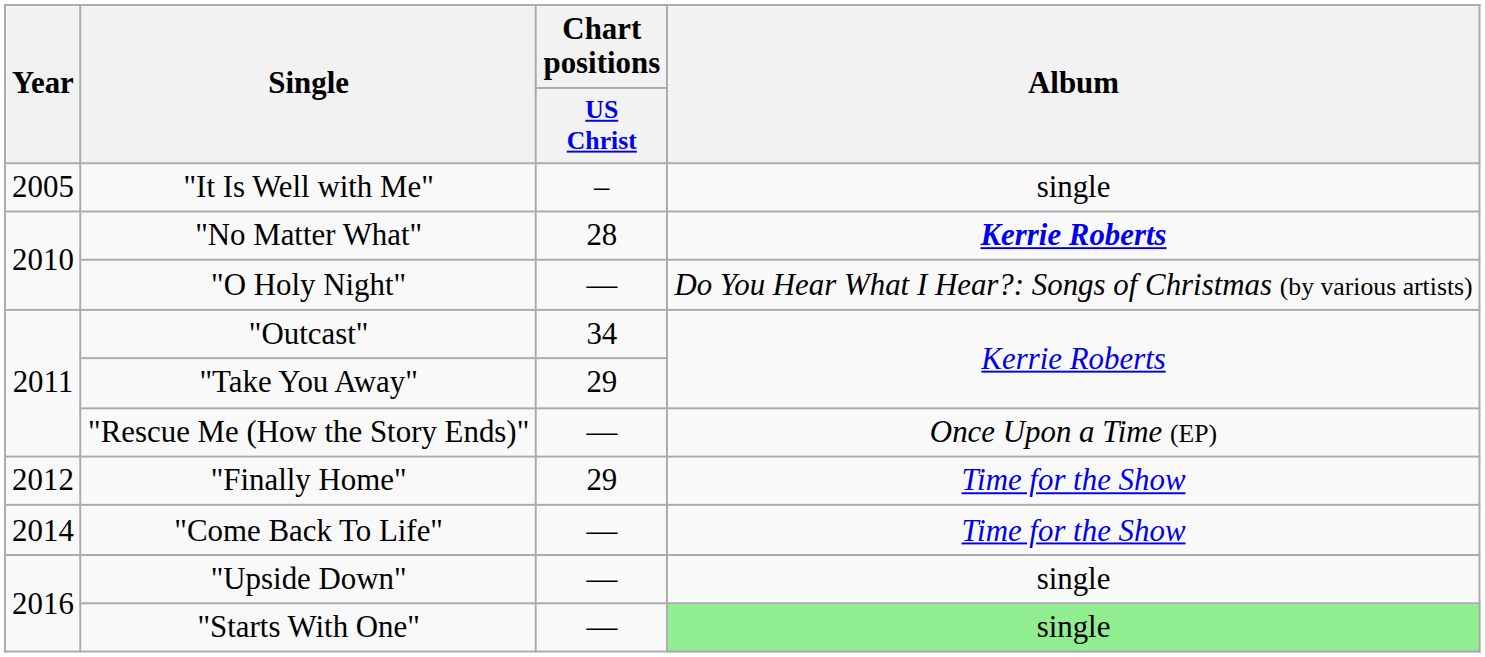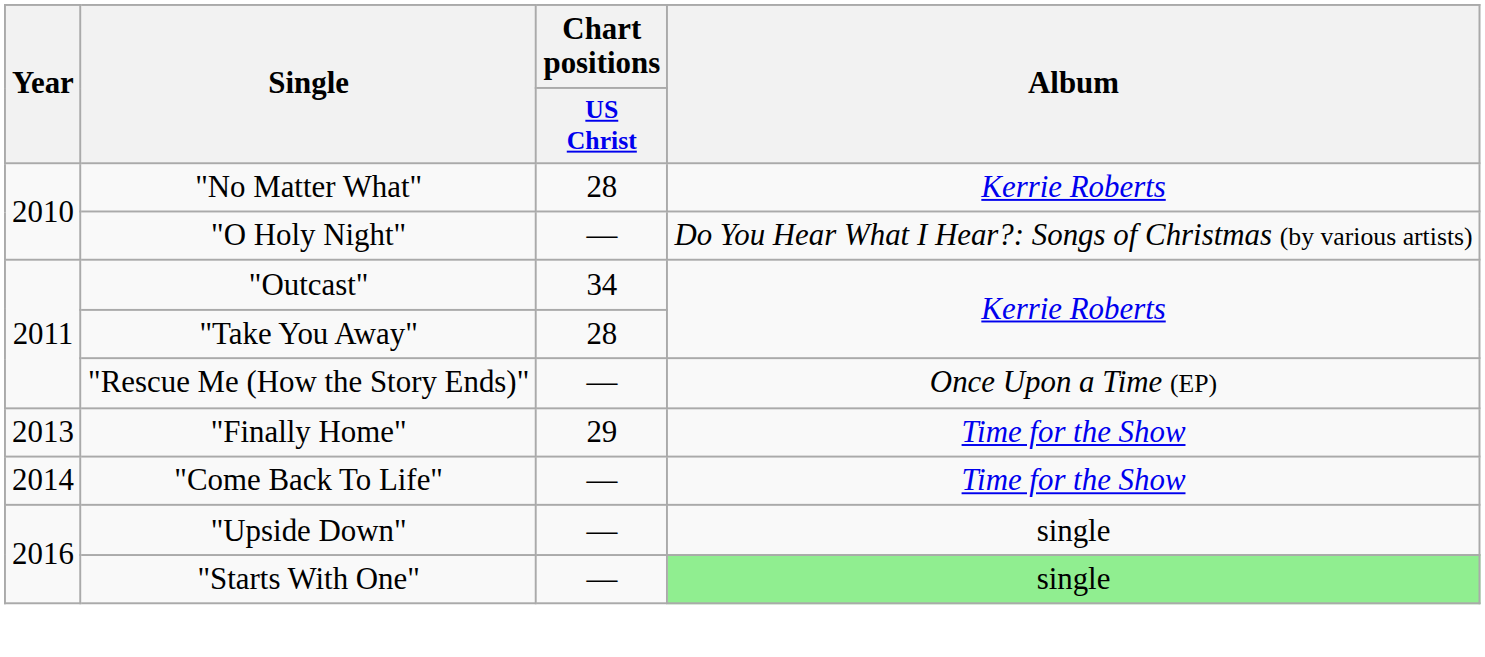- row: 2005 | "It Is Well with Me" | – | single
"No Matter What" | Album: bold -> normal
"Take You Away" | Chart positions / US Christ: 29 -> 28
"Finally Home" | Year: 2012 -> 2013
